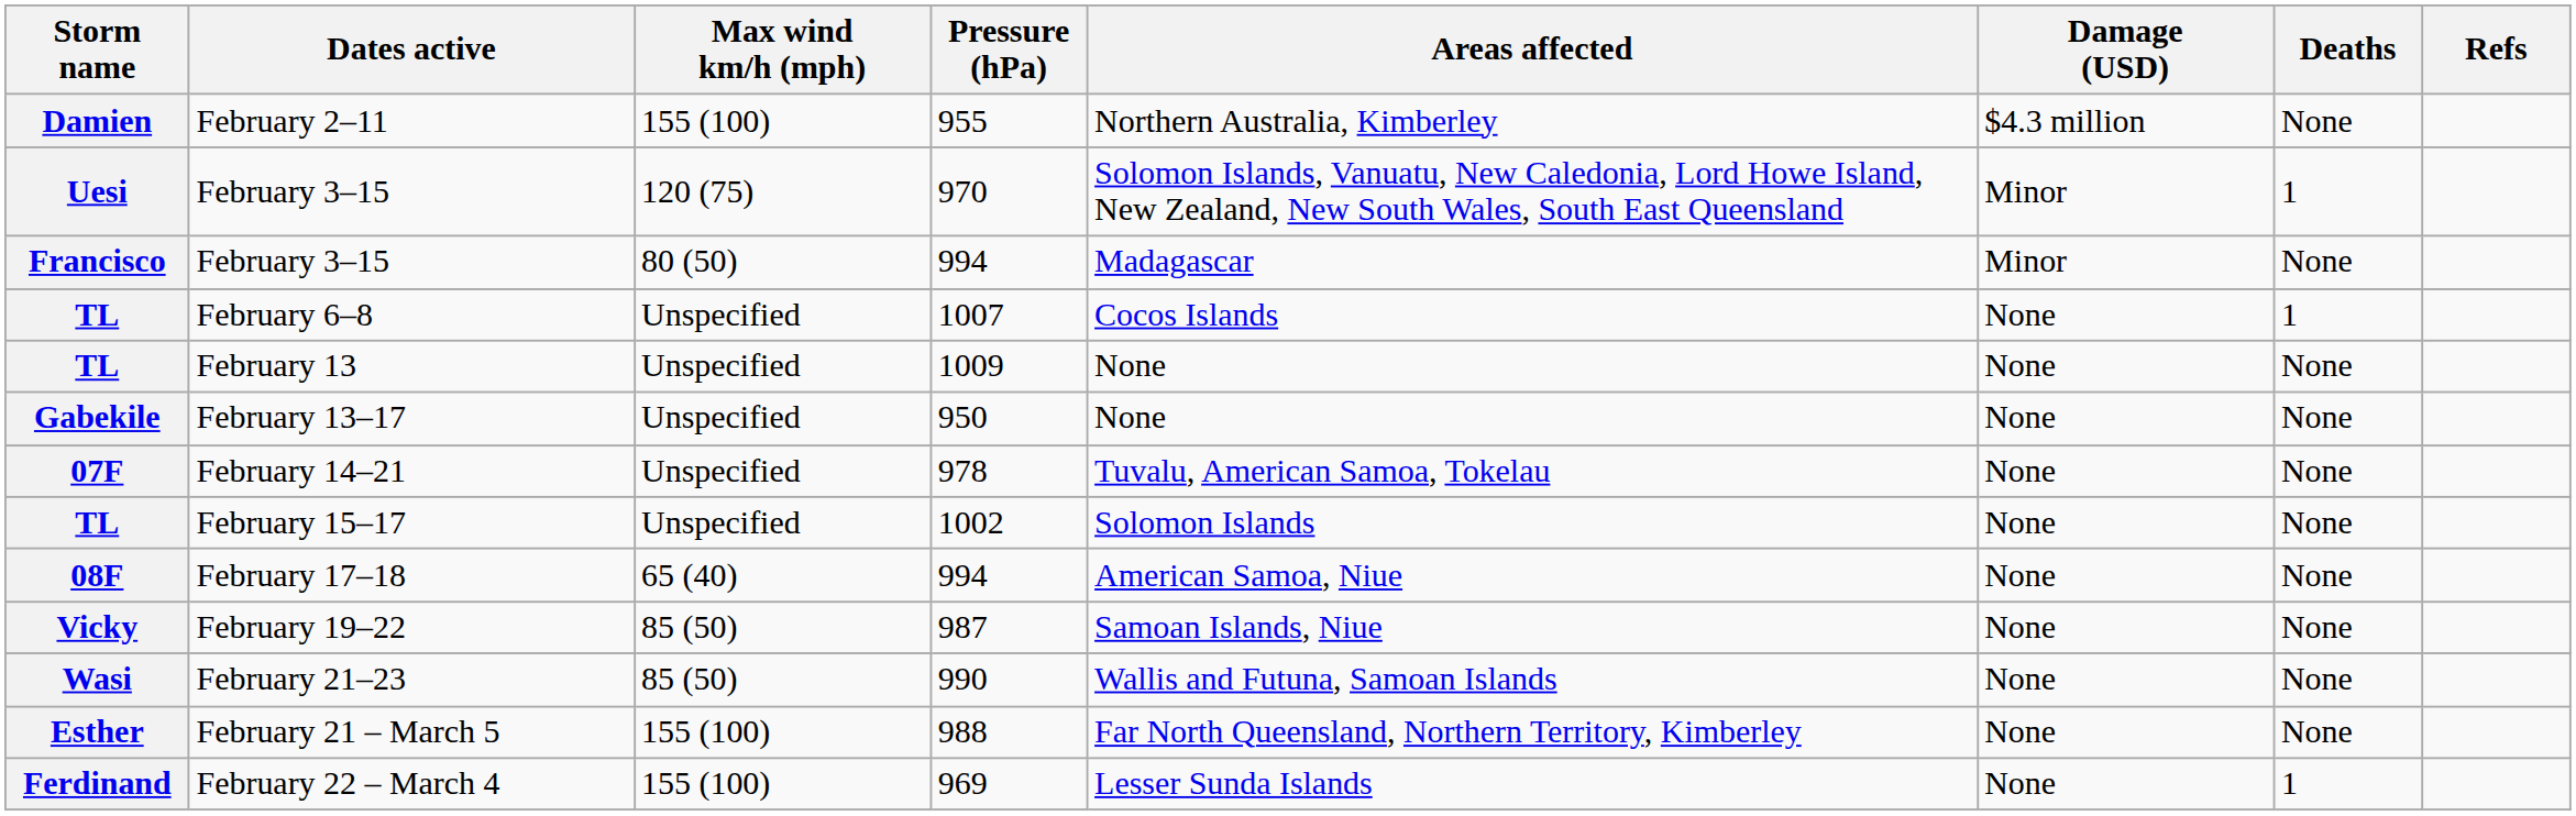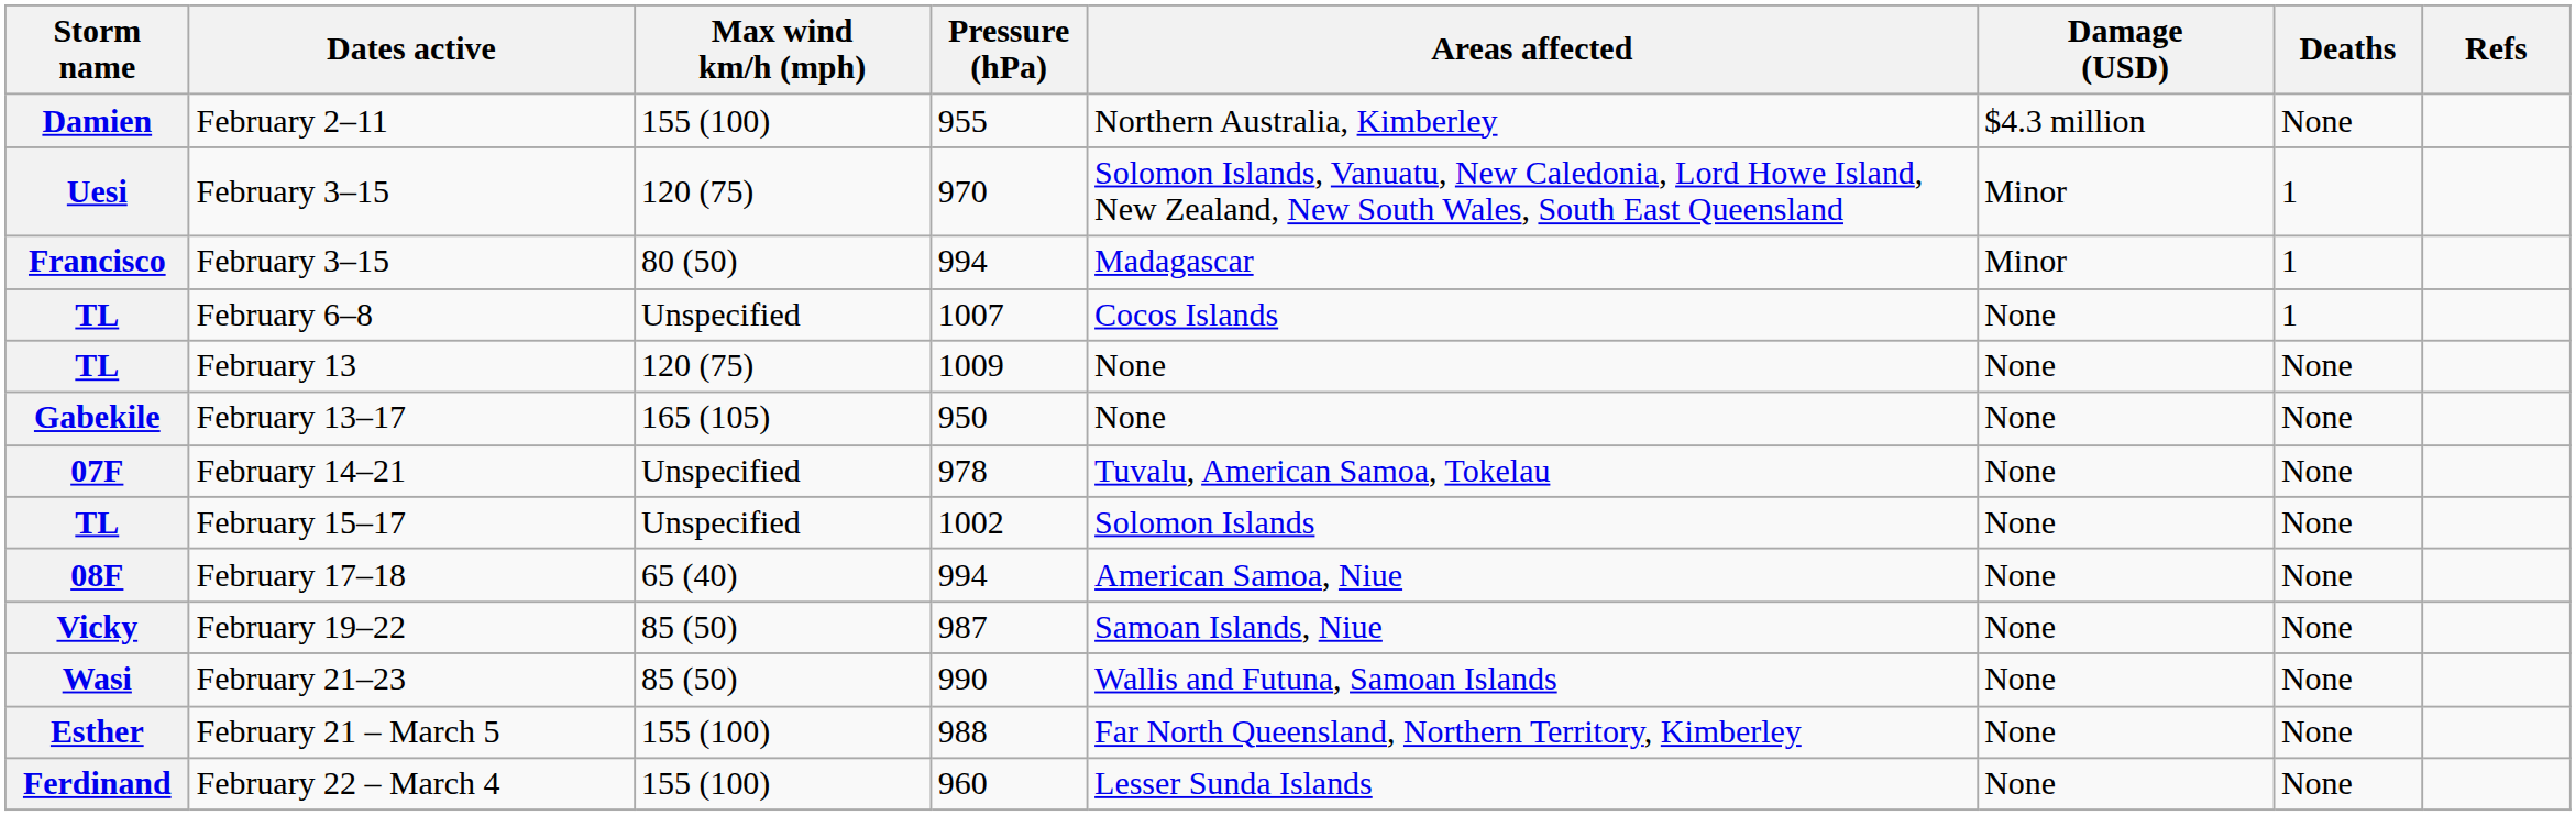Francisco / February 3–15 | Deaths: None -> 1
February 13 | Max wind km/h (mph): Unspecified -> 120 (75)
February 13–17 | Max wind km/h (mph): Unspecified -> 165 (105)
February 22 – March 4 | Pressure (hPa): 969 -> 960
February 22 – March 4 | Deaths: 1 -> None
